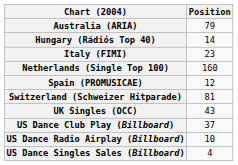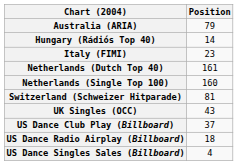+ row: Netherlands (Dutch Top 40) | 161
- row: Spain (PROMUSICAE) | 12
US Dance Radio Airplay (Billboard) | Position: 10 -> 18
